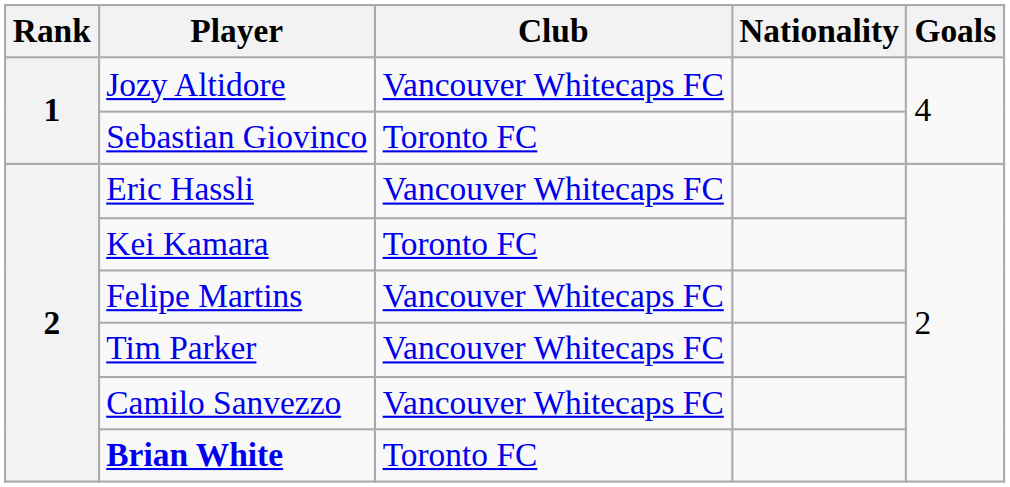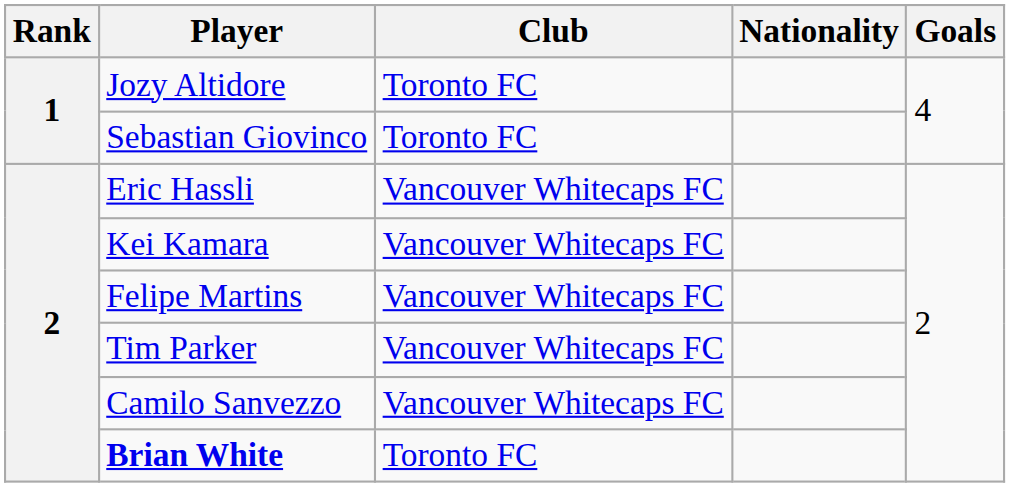Jozy Altidore | Club: Vancouver Whitecaps FC -> Toronto FC
Kei Kamara | Club: Toronto FC -> Vancouver Whitecaps FC
